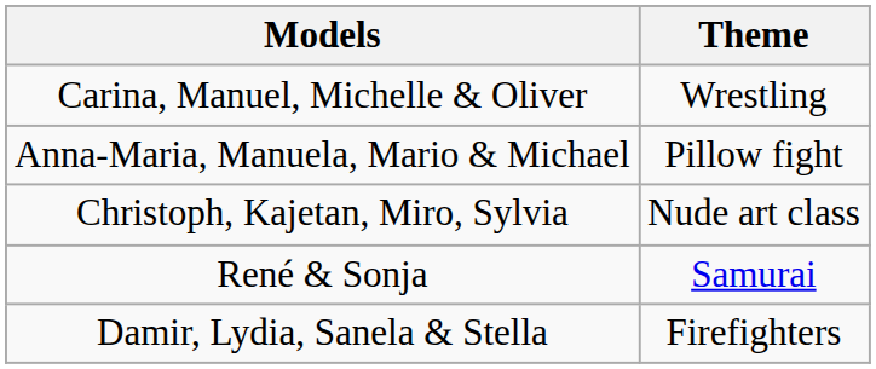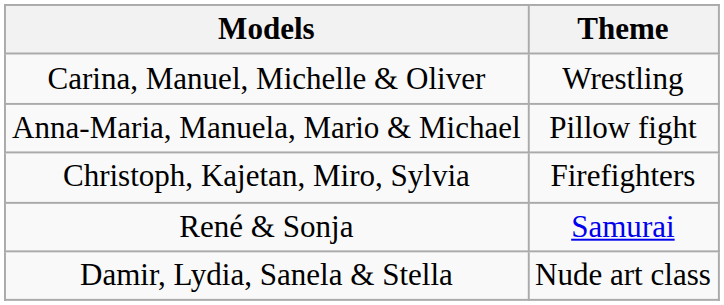Christoph, Kajetan, Miro, Sylvia | Theme: Nude art class -> Firefighters
Damir, Lydia, Sanela & Stella | Theme: Firefighters -> Nude art class
